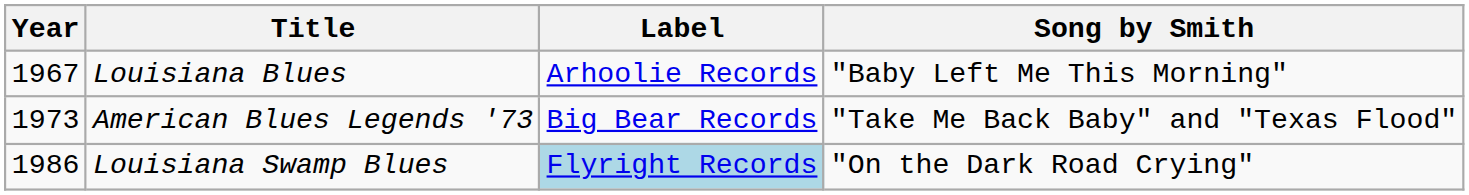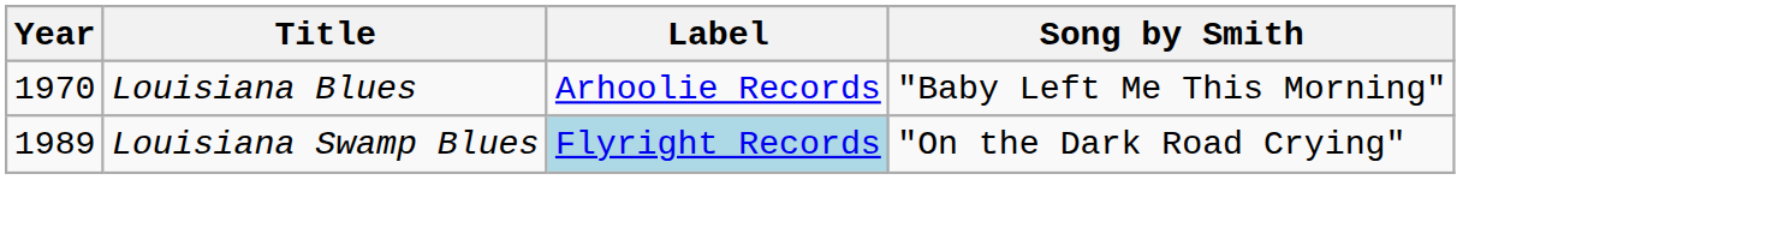Louisiana Blues | Year: 1967 -> 1970
- row: 1973 | American Blues Legends '73 | Big Bear Records | "Take Me Back Baby" and "Texas Flood"
Louisiana Swamp Blues | Year: 1986 -> 1989
